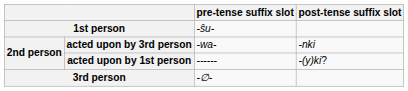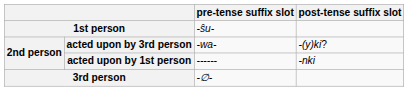acted upon by 3rd person | post-tense suffix slot: -nki -> -(y)ki?
acted upon by 1st person | post-tense suffix slot: -(y)ki? -> -nki
